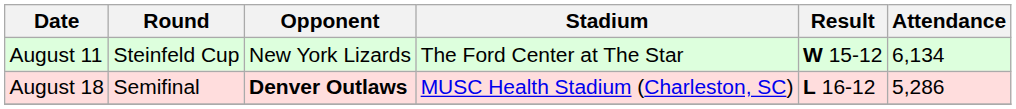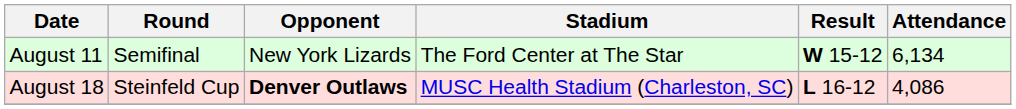August 11 | Round: Steinfeld Cup -> Semifinal
August 18 | Round: Semifinal -> Steinfeld Cup
August 18 | Attendance: 5,286 -> 4,086
